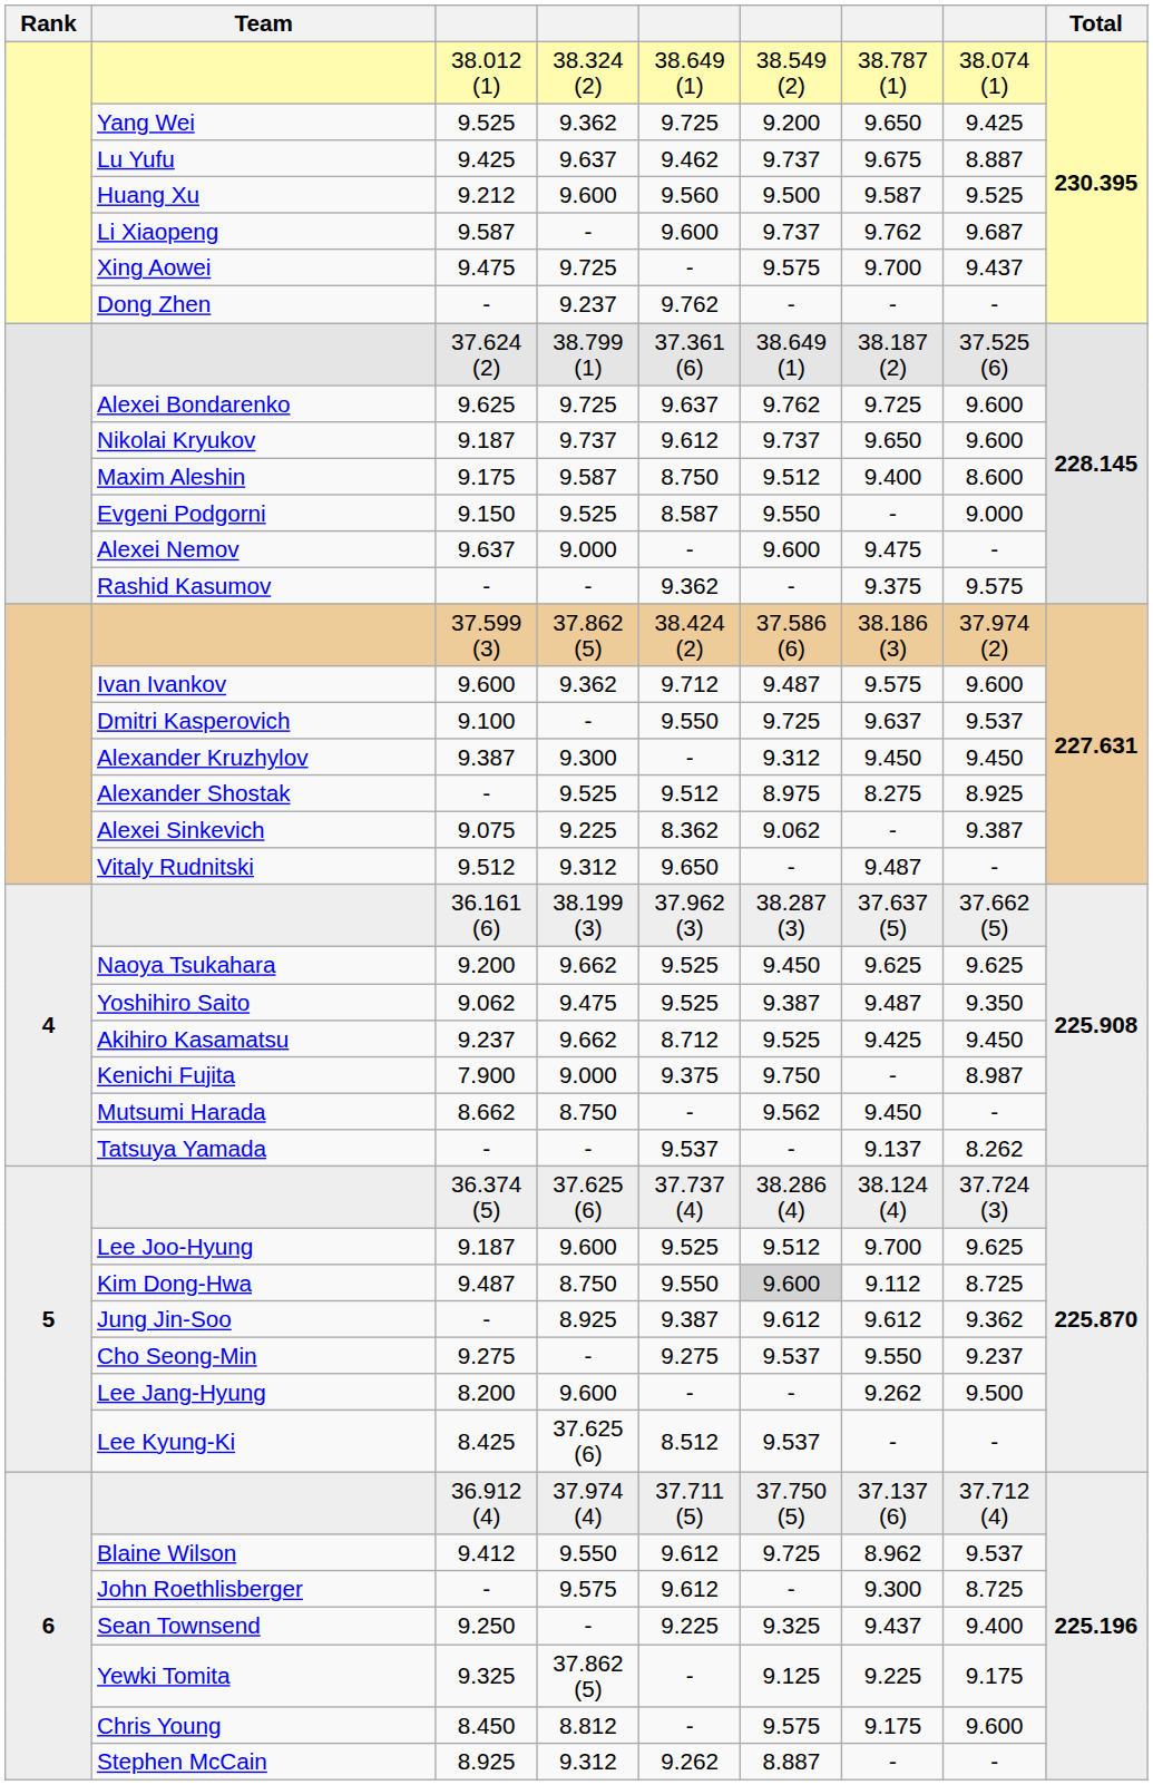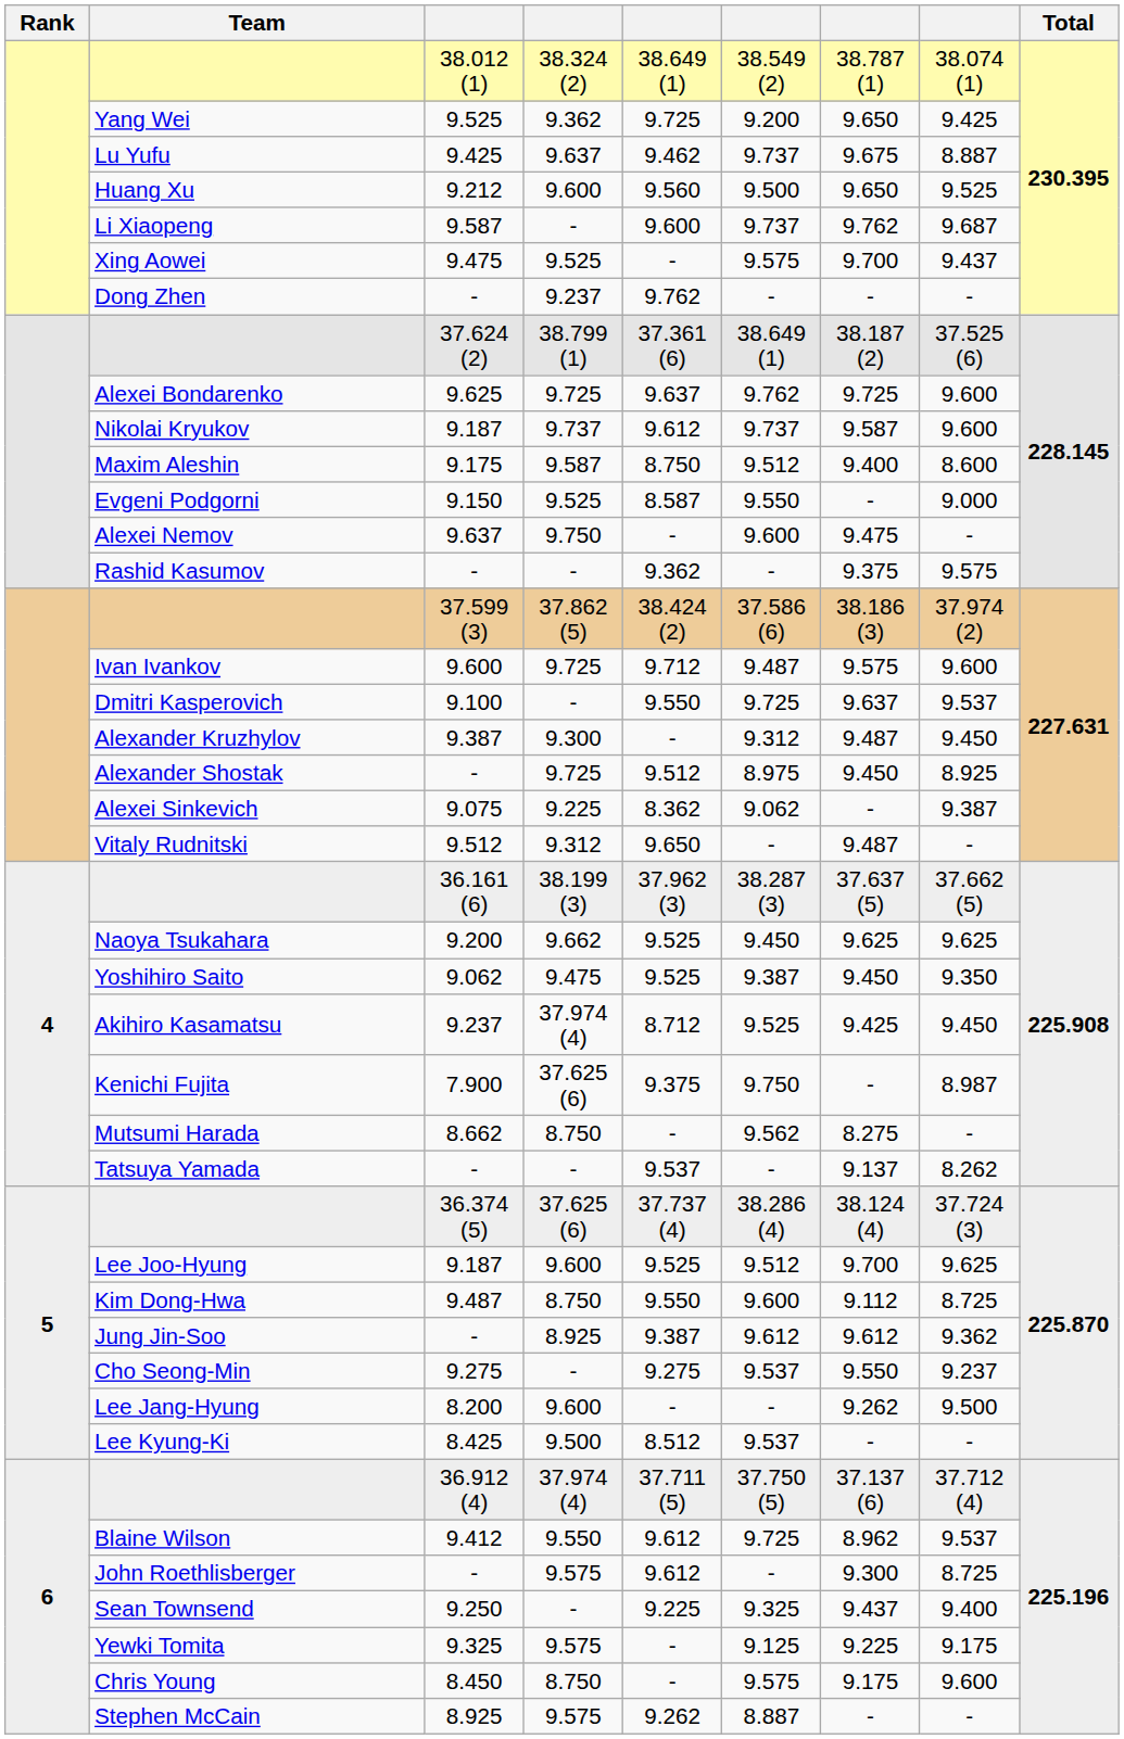Huang Xu | column 7: 9.587 -> 9.650
Xing Aowei | column 4: 9.725 -> 9.525
Nikolai Kryukov | column 7: 9.650 -> 9.587
Alexei Nemov | column 4: 9.000 -> 9.750
Ivan Ivankov | column 4: 9.362 -> 9.725
Alexander Kruzhylov | column 7: 9.450 -> 9.487
Alexander Shostak | column 4: 9.525 -> 9.725
Alexander Shostak | column 7: 8.275 -> 9.450
Yoshihiro Saito | column 7: 9.487 -> 9.450
Akihiro Kasamatsu | column 4: 9.662 -> 37.974 (4)
Kenichi Fujita | column 4: 9.000 -> 37.625 (6)
Mutsumi Harada | column 7: 9.450 -> 8.275
Kim Dong-Hwa | column 6: lightgrey background -> no background
Lee Kyung-Ki | column 4: 37.625 (6) -> 9.500
Yewki Tomita | column 4: 37.862 (5) -> 9.575
Chris Young | column 4: 8.812 -> 8.750
Stephen McCain | column 4: 9.312 -> 9.575
